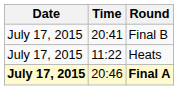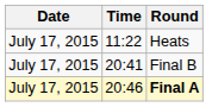rows swapped: Heats <-> Final B
Final A | Date: bold -> normal
